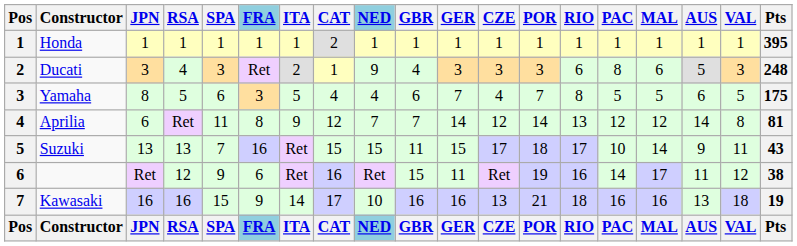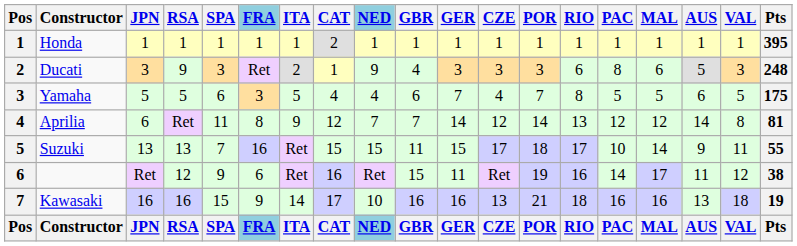Ducati | RSA: 4 -> 9
Yamaha | JPN: 8 -> 5
Suzuki | Pts: 43 -> 55
